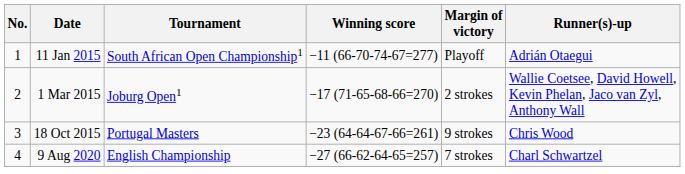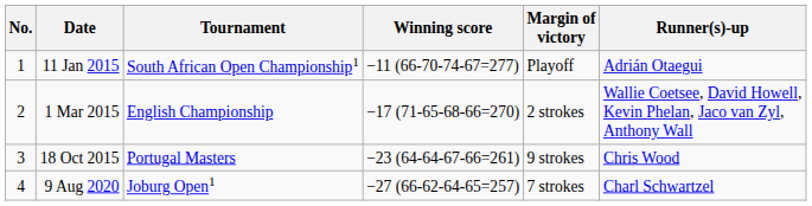1 Mar 2015 | Tournament: Joburg Open1 -> English Championship
9 Aug 2020 | Tournament: English Championship -> Joburg Open1
